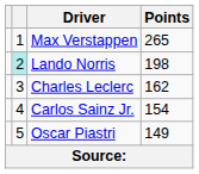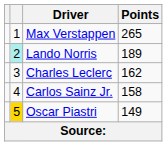Lando Norris | Points: 198 -> 189
Carlos Sainz Jr. | Points: 154 -> 158
Oscar Piastri | column 2: no background -> gold background
